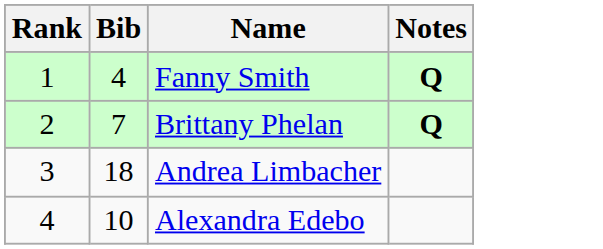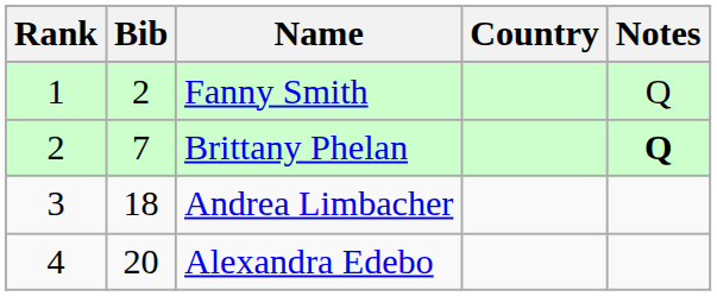+ column: Country
Fanny Smith | Bib: 4 -> 2
Fanny Smith | Notes: bold -> normal
Alexandra Edebo | Bib: 10 -> 20
